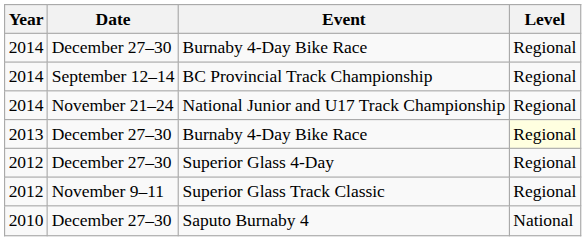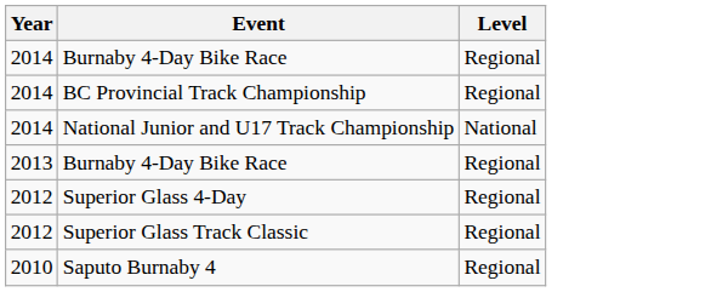- column: Date | December 27–30 | September 12–14 | November 21–24 | December 27–30 | December 27–30 | November 9–11 | December 27–30
National Junior and U17 Track Championship | Level: Regional -> National
2013 / Burnaby 4-Day Bike Race | Level: lightyellow background -> no background
Saputo Burnaby 4 | Level: National -> Regional
